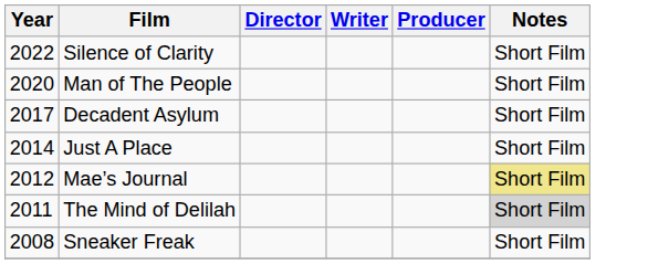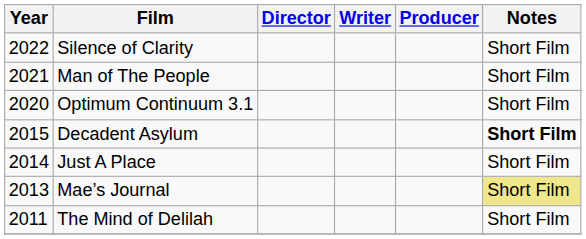Man of The People | Year: 2020 -> 2021
+ row: 2020 | Optimum Continuum 3.1 | Short Film
Decadent Asylum | Year: 2017 -> 2015
Decadent Asylum | Notes: normal -> bold
Mae’s Journal | Year: 2012 -> 2013
The Mind of Delilah | Notes: lightgrey background -> no background
- row: 2008 | Sneaker Freak | Short Film
